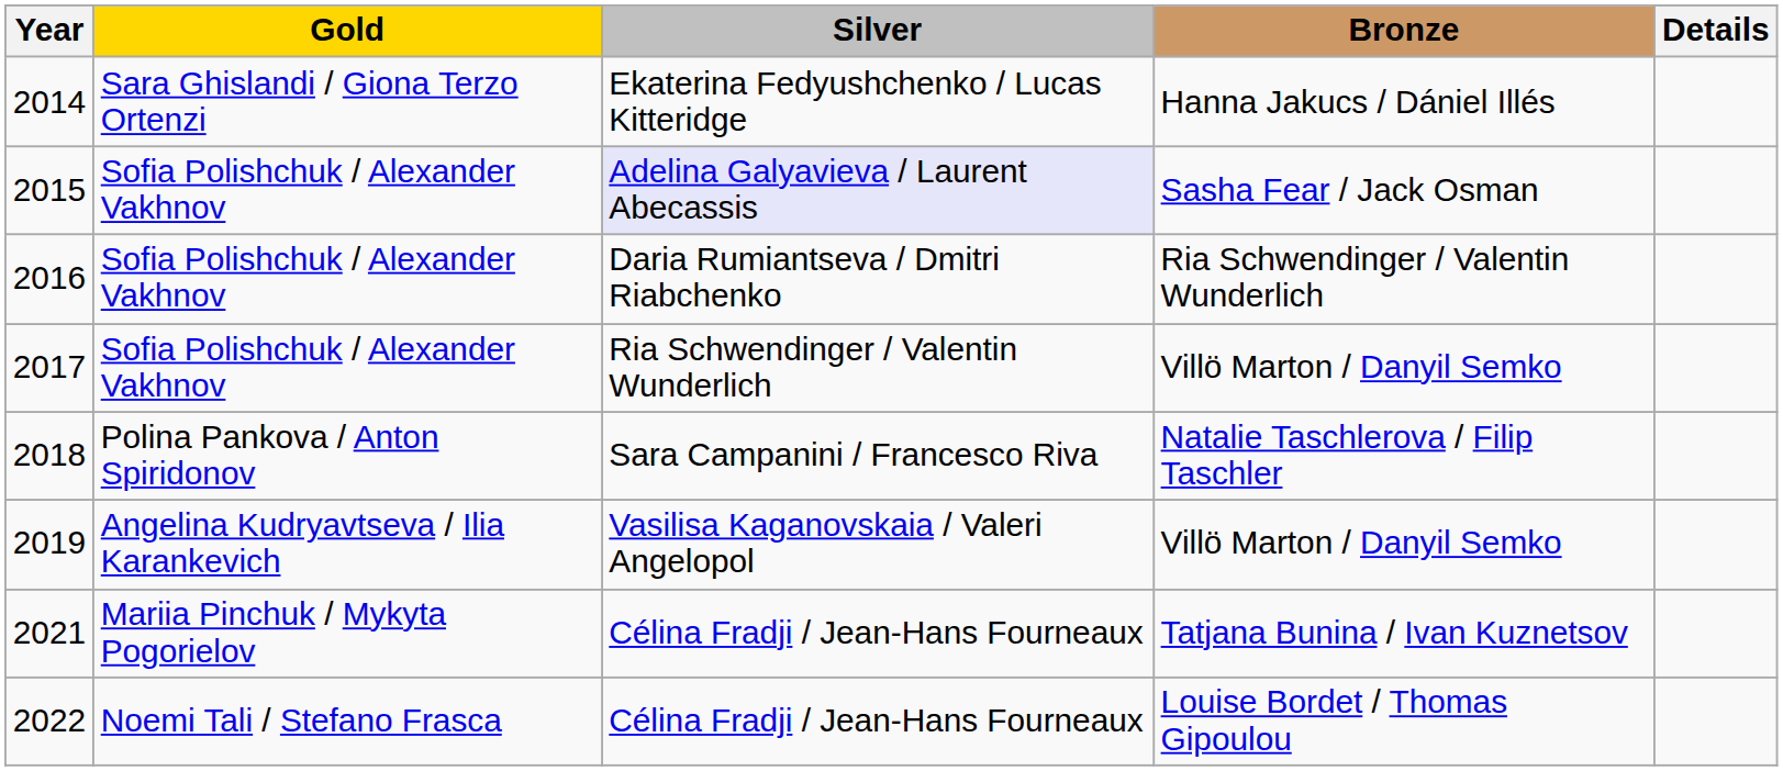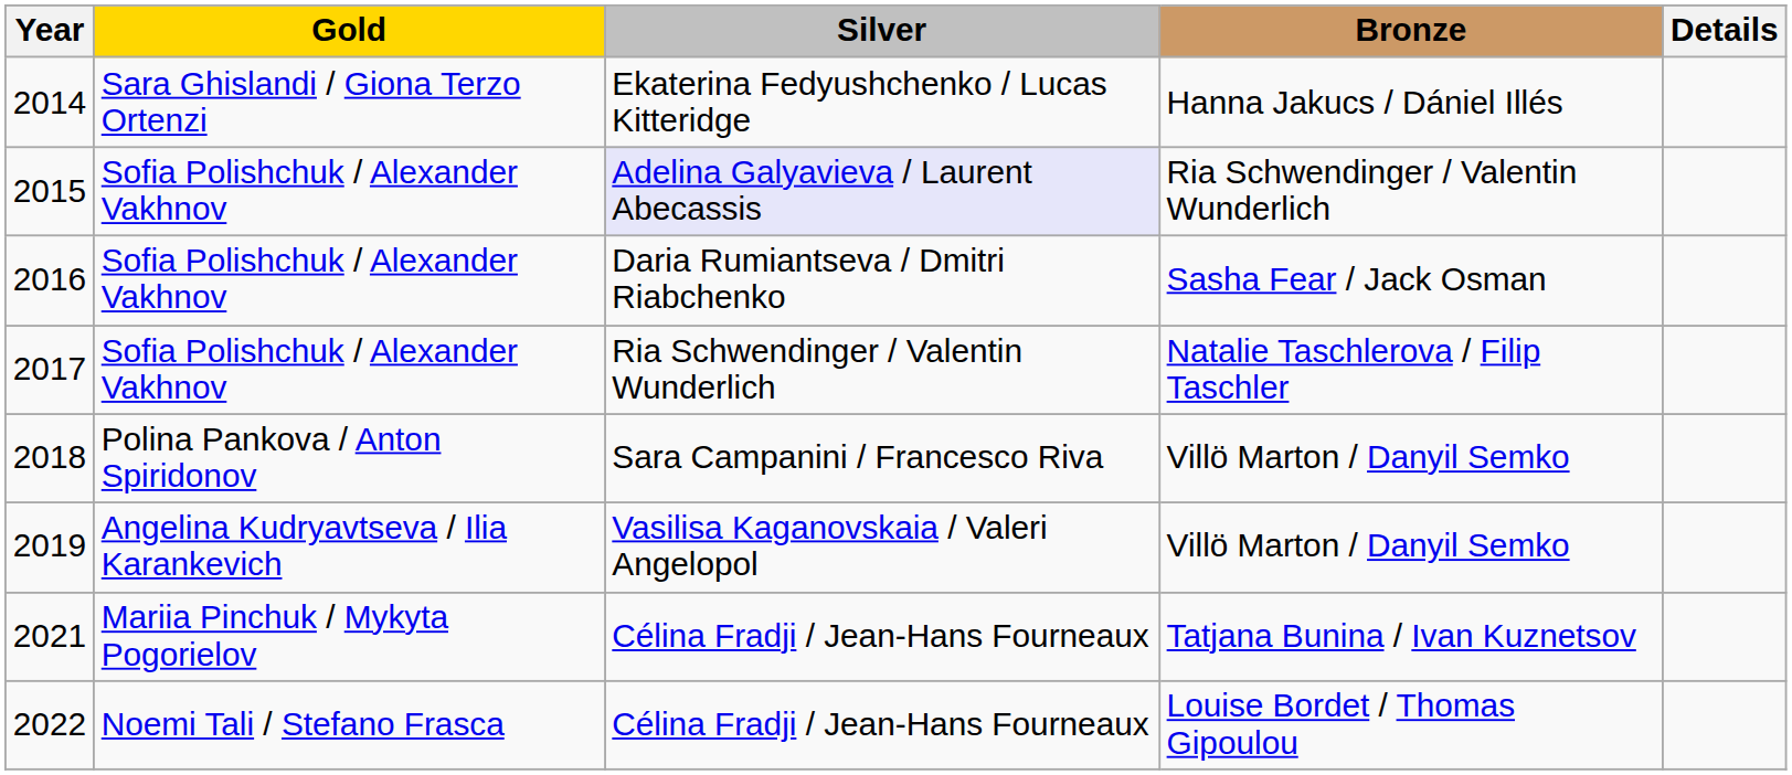2015 | Bronze: Sasha Fear / Jack Osman -> Ria Schwendinger / Valentin Wunderlich
2016 | Bronze: Ria Schwendinger / Valentin Wunderlich -> Sasha Fear / Jack Osman
2017 | Bronze: Villö Marton / Danyil Semko -> Natalie Taschlerova / Filip Taschler
2018 | Bronze: Natalie Taschlerova / Filip Taschler -> Villö Marton / Danyil Semko
